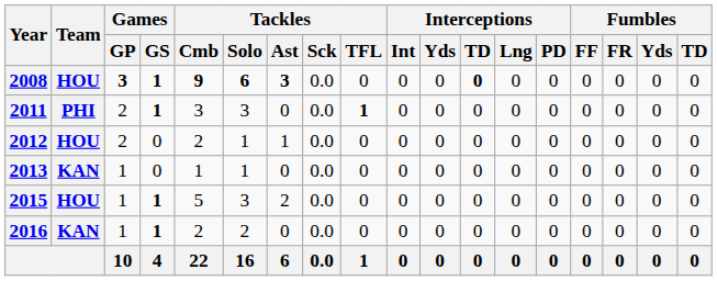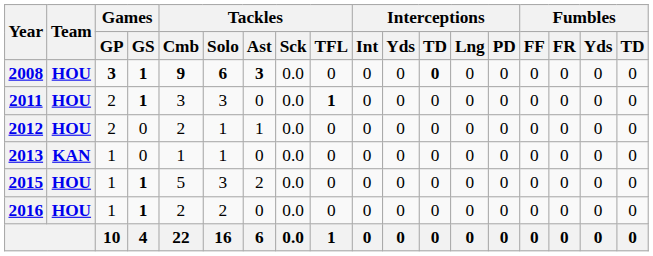2011 | Team: PHI -> HOU
2016 | Team: KAN -> HOU
